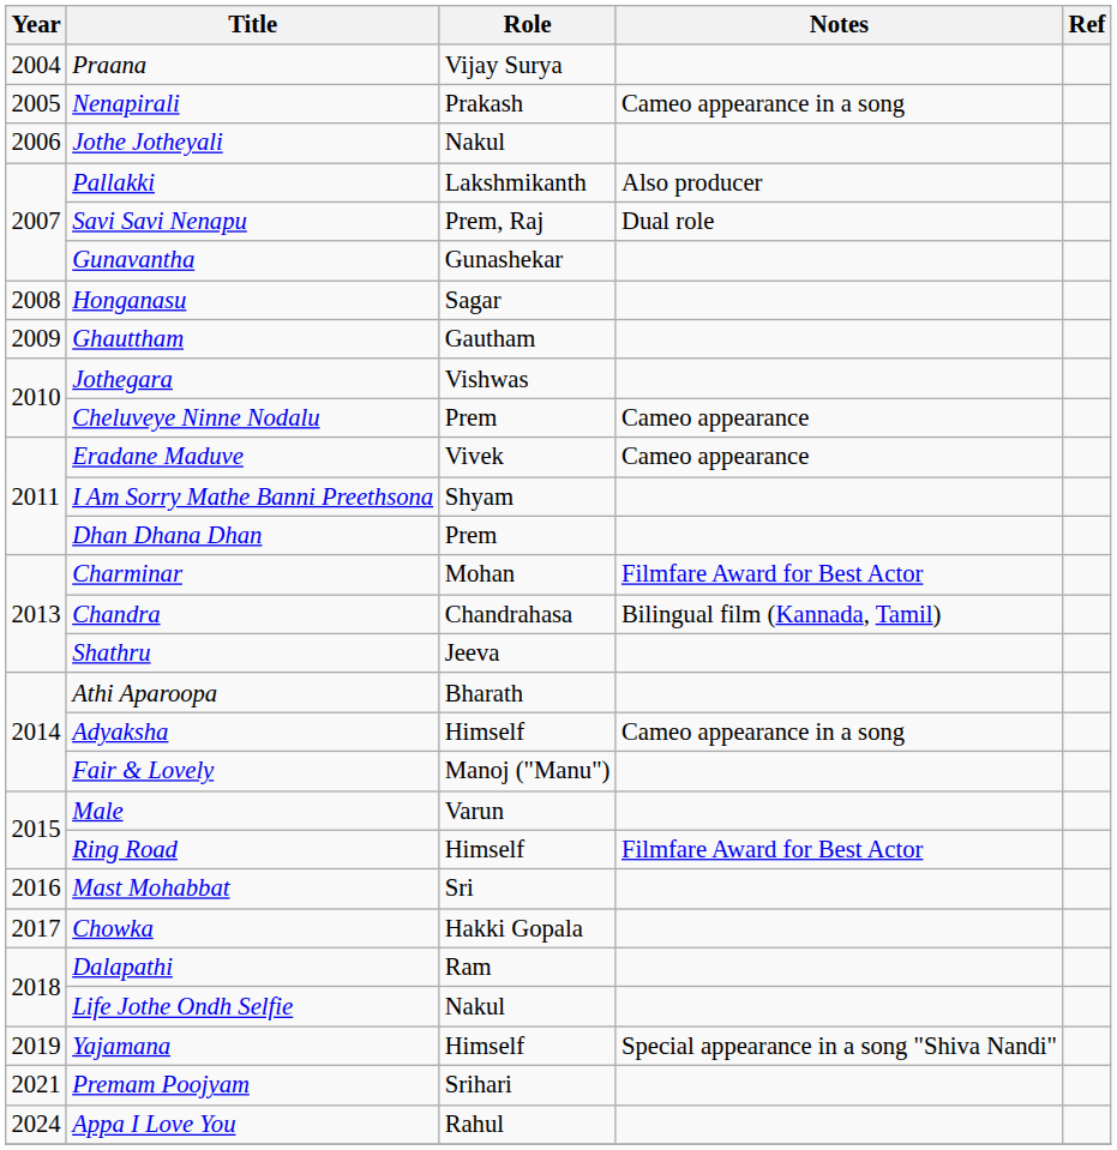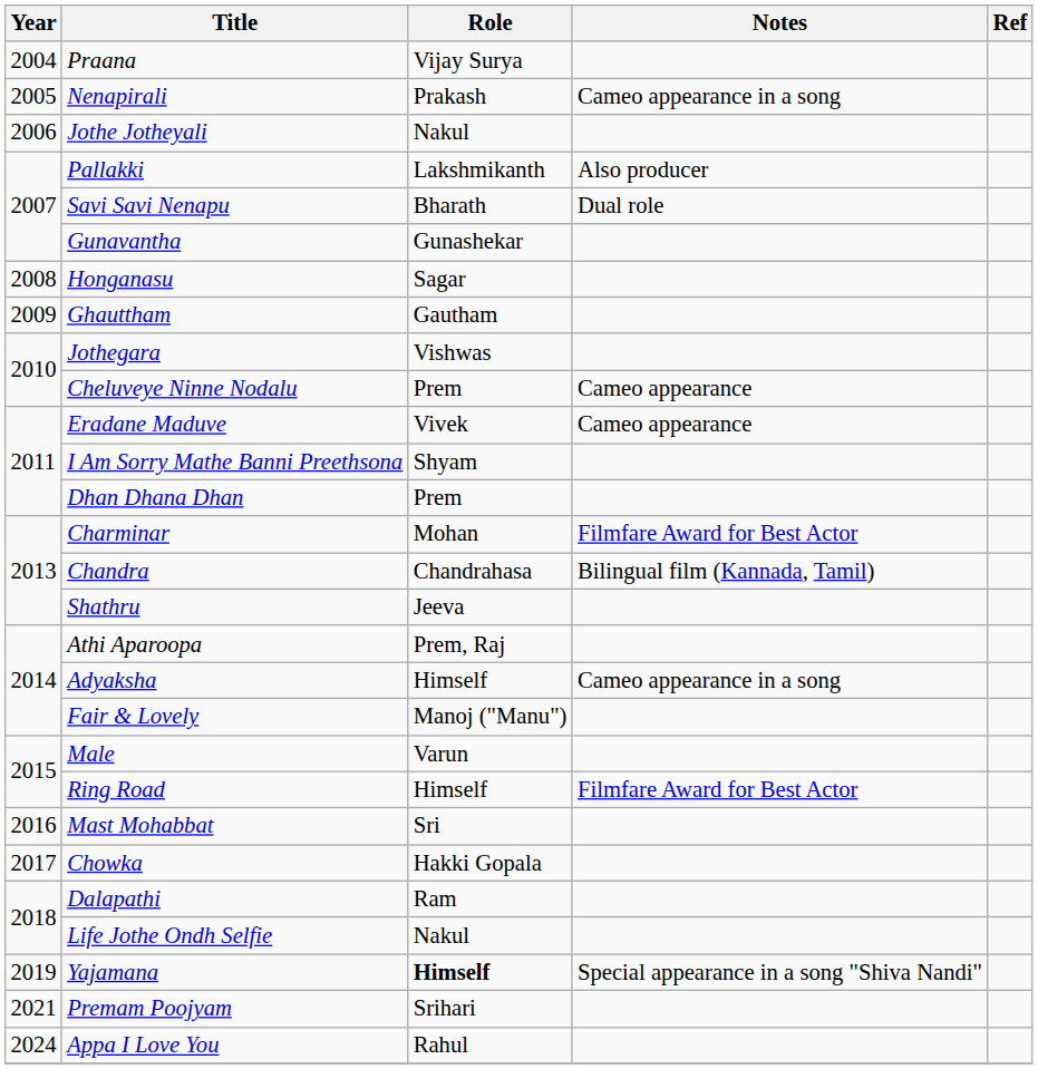Savi Savi Nenapu | Role: Prem, Raj -> Bharath
Athi Aparoopa | Role: Bharath -> Prem, Raj
Yajamana | Role: normal -> bold
